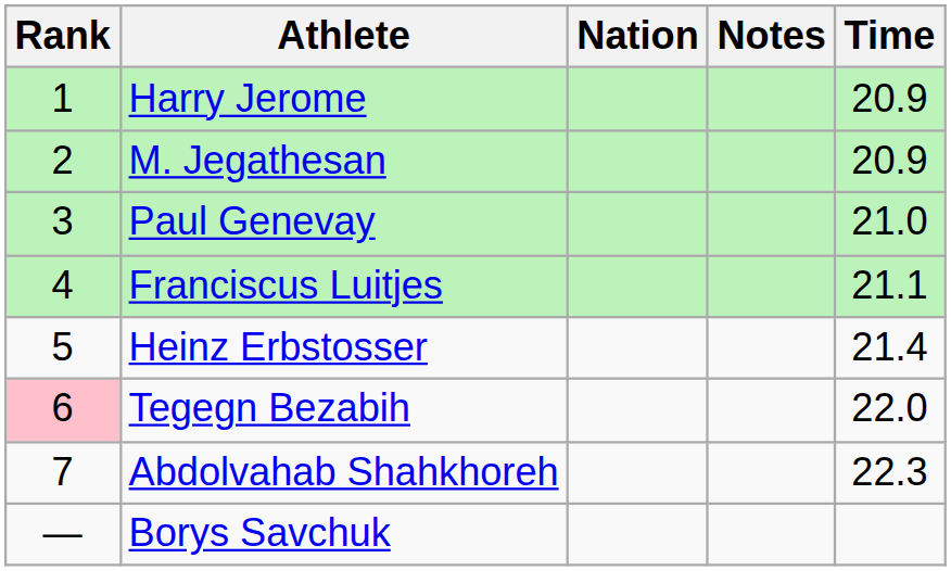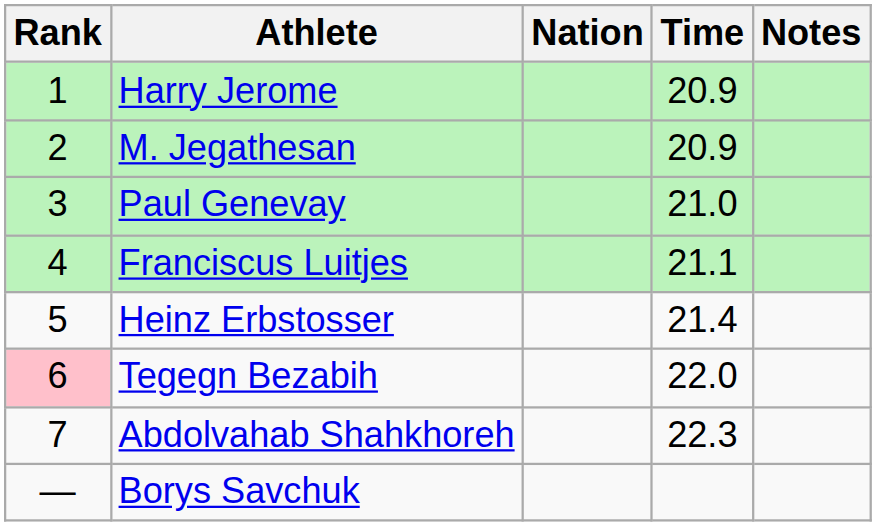columns swapped: Time <-> Notes
